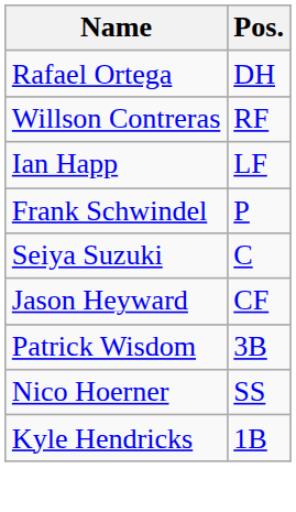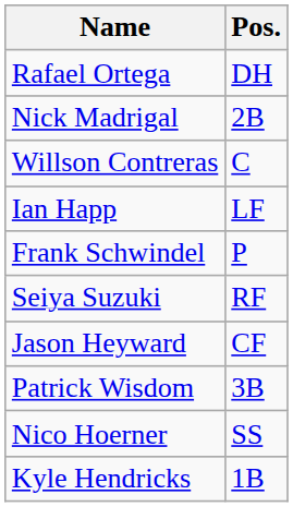+ row: Nick Madrigal | 2B
Willson Contreras | Pos.: RF -> C
Seiya Suzuki | Pos.: C -> RF
